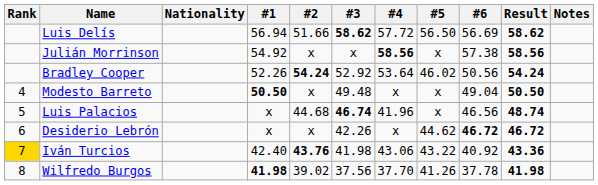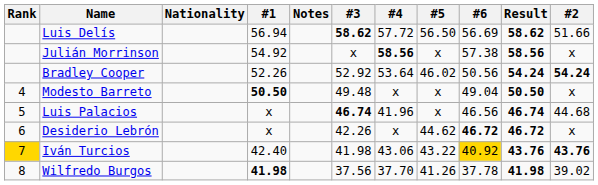columns swapped: #2 <-> Notes
Luis Palacios | Result: 48.74 -> 46.74
Iván Turcios | #6: no background -> gold background
Iván Turcios | Result: 43.36 -> 43.76
